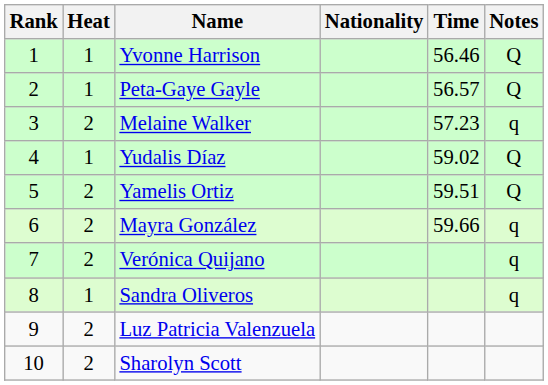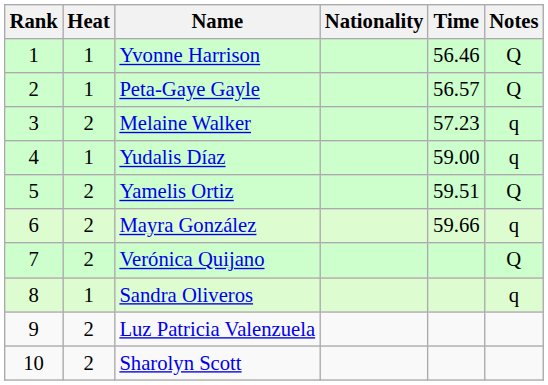Yudalis Díaz | Time: 59.02 -> 59.00
Yudalis Díaz | Notes: Q -> q
Verónica Quijano | Notes: q -> Q
